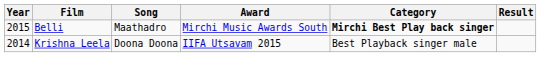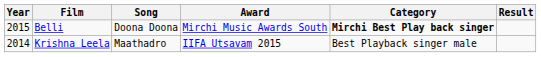Belli | Song: Maathadro -> Doona Doona
Krishna Leela | Song: Doona Doona -> Maathadro
